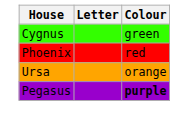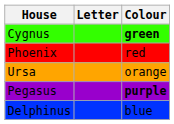Cygnus | Colour: normal -> bold
+ row: Delphinus | blue
